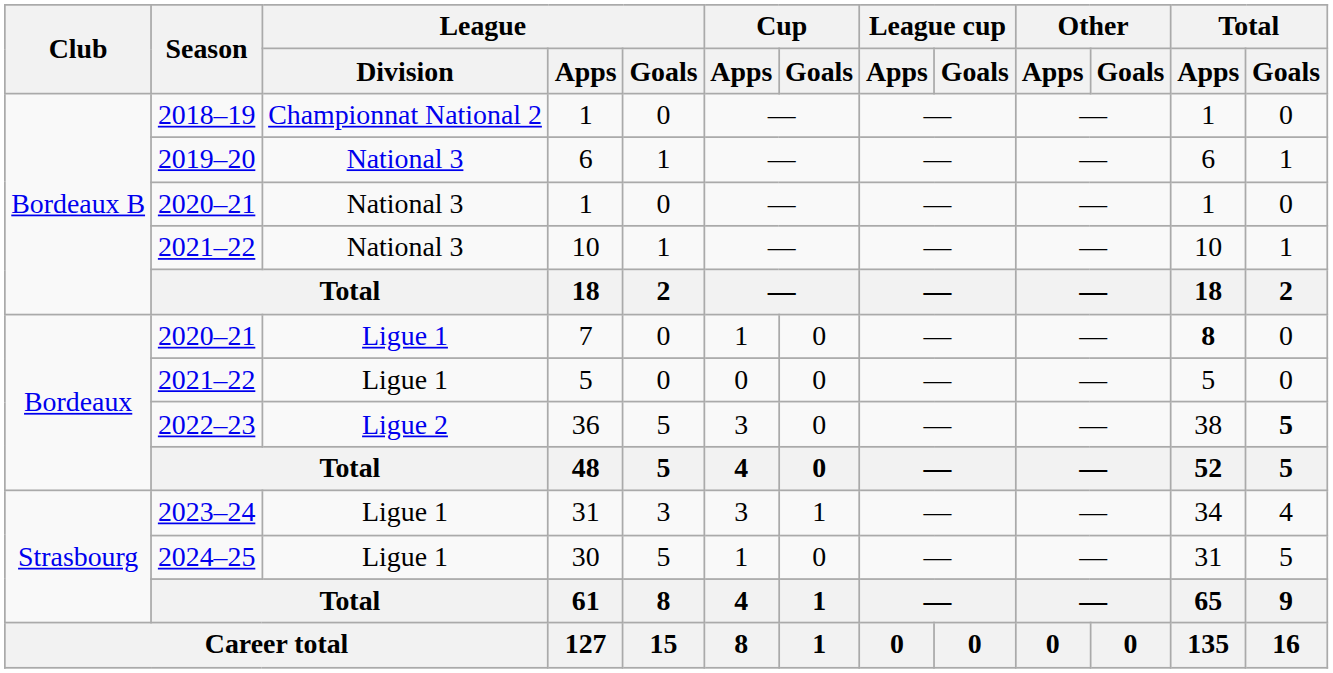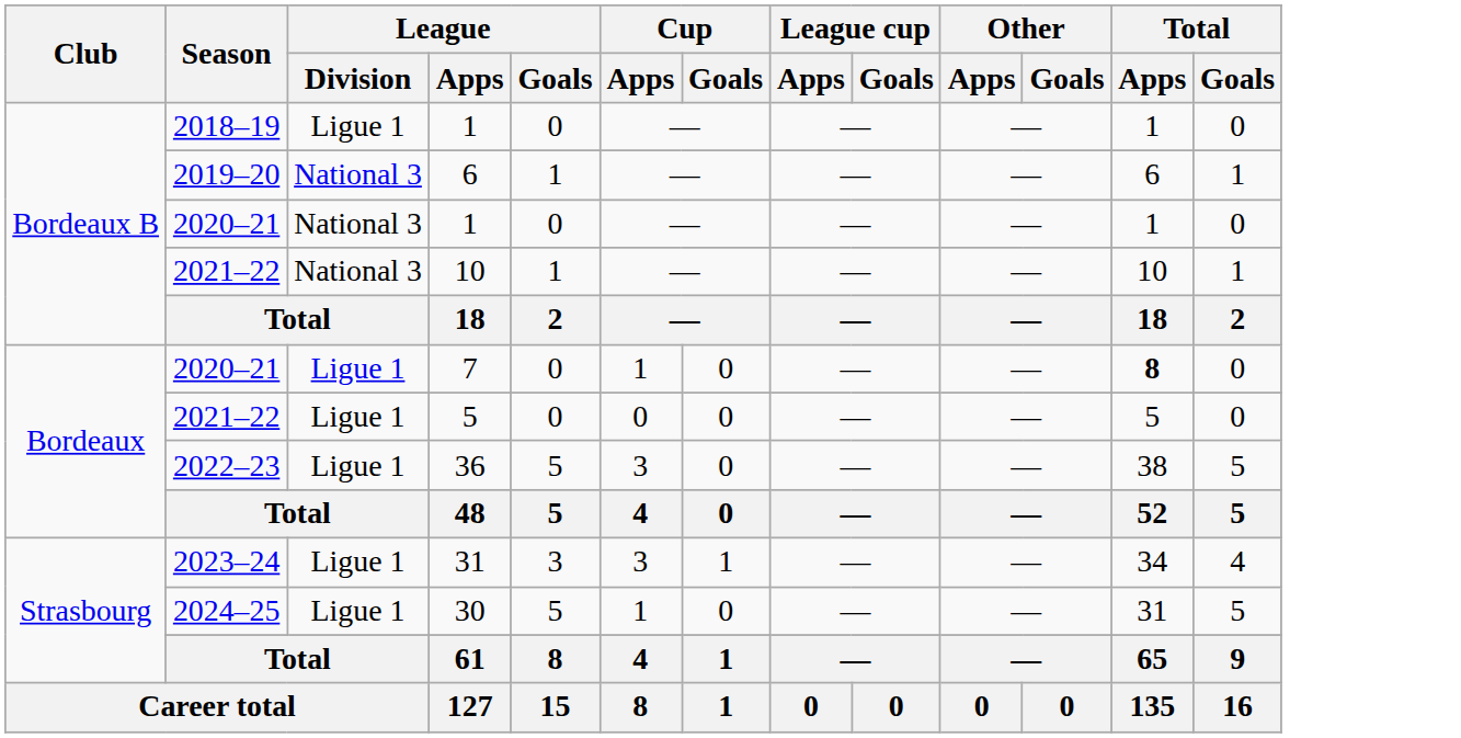2018–19 / 1 | League / Division: Championnat National 2 -> Ligue 1
36 | League / Division: Ligue 2 -> Ligue 1
36 | Total / Goals: bold -> normal
